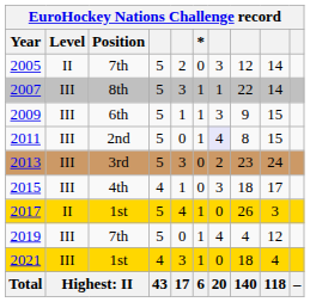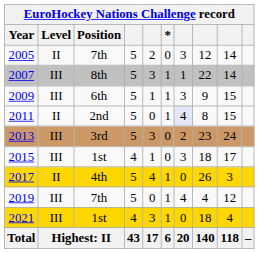2011 | Level: III -> II
2015 | Position: 4th -> 1st
2017 | Position: 1st -> 4th
